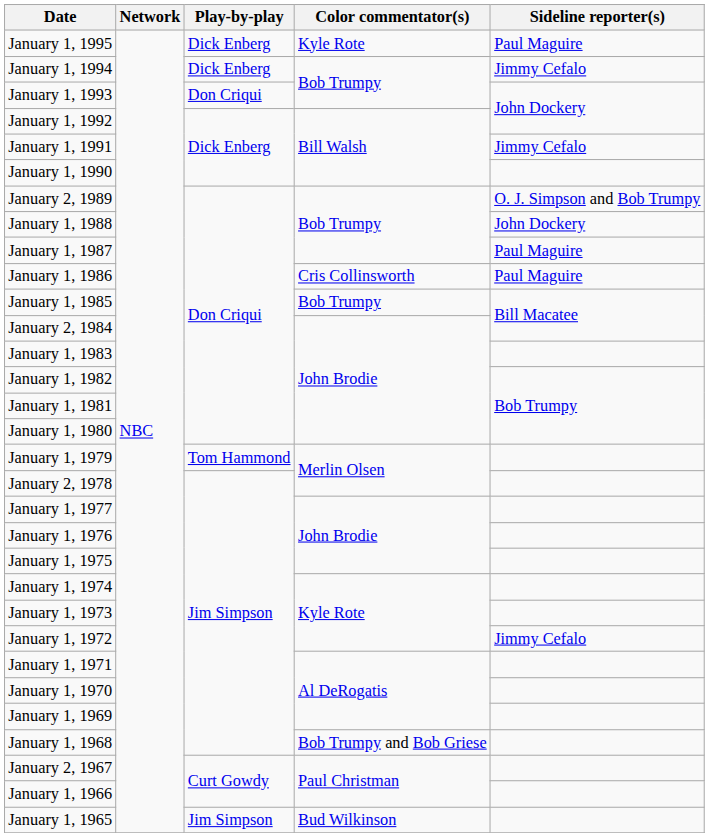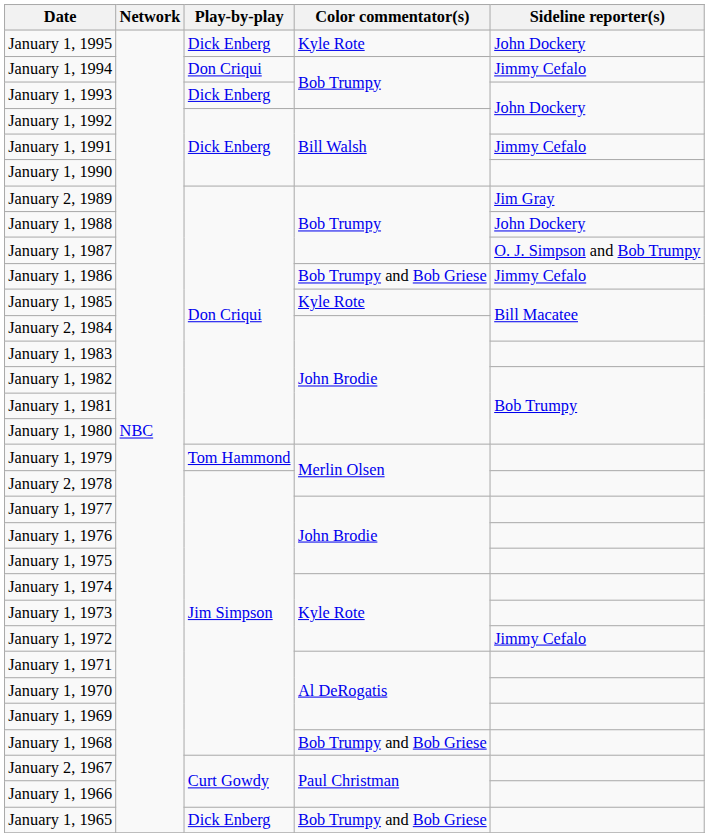January 1, 1995 | Sideline reporter(s): Paul Maguire -> John Dockery
January 1, 1994 | Play-by-play: Dick Enberg -> Don Criqui
January 1, 1993 | Play-by-play: Don Criqui -> Dick Enberg
January 2, 1989 | Sideline reporter(s): O. J. Simpson and Bob Trumpy -> Jim Gray
January 1, 1987 | Sideline reporter(s): Paul Maguire -> O. J. Simpson and Bob Trumpy
January 1, 1986 | Color commentator(s): Cris Collinsworth -> Bob Trumpy and Bob Griese
January 1, 1986 | Sideline reporter(s): Paul Maguire -> Jimmy Cefalo
January 1, 1985 | Color commentator(s): Bob Trumpy -> Kyle Rote
January 1, 1965 | Play-by-play: Jim Simpson -> Dick Enberg
January 1, 1965 | Color commentator(s): Bud Wilkinson -> Bob Trumpy and Bob Griese
